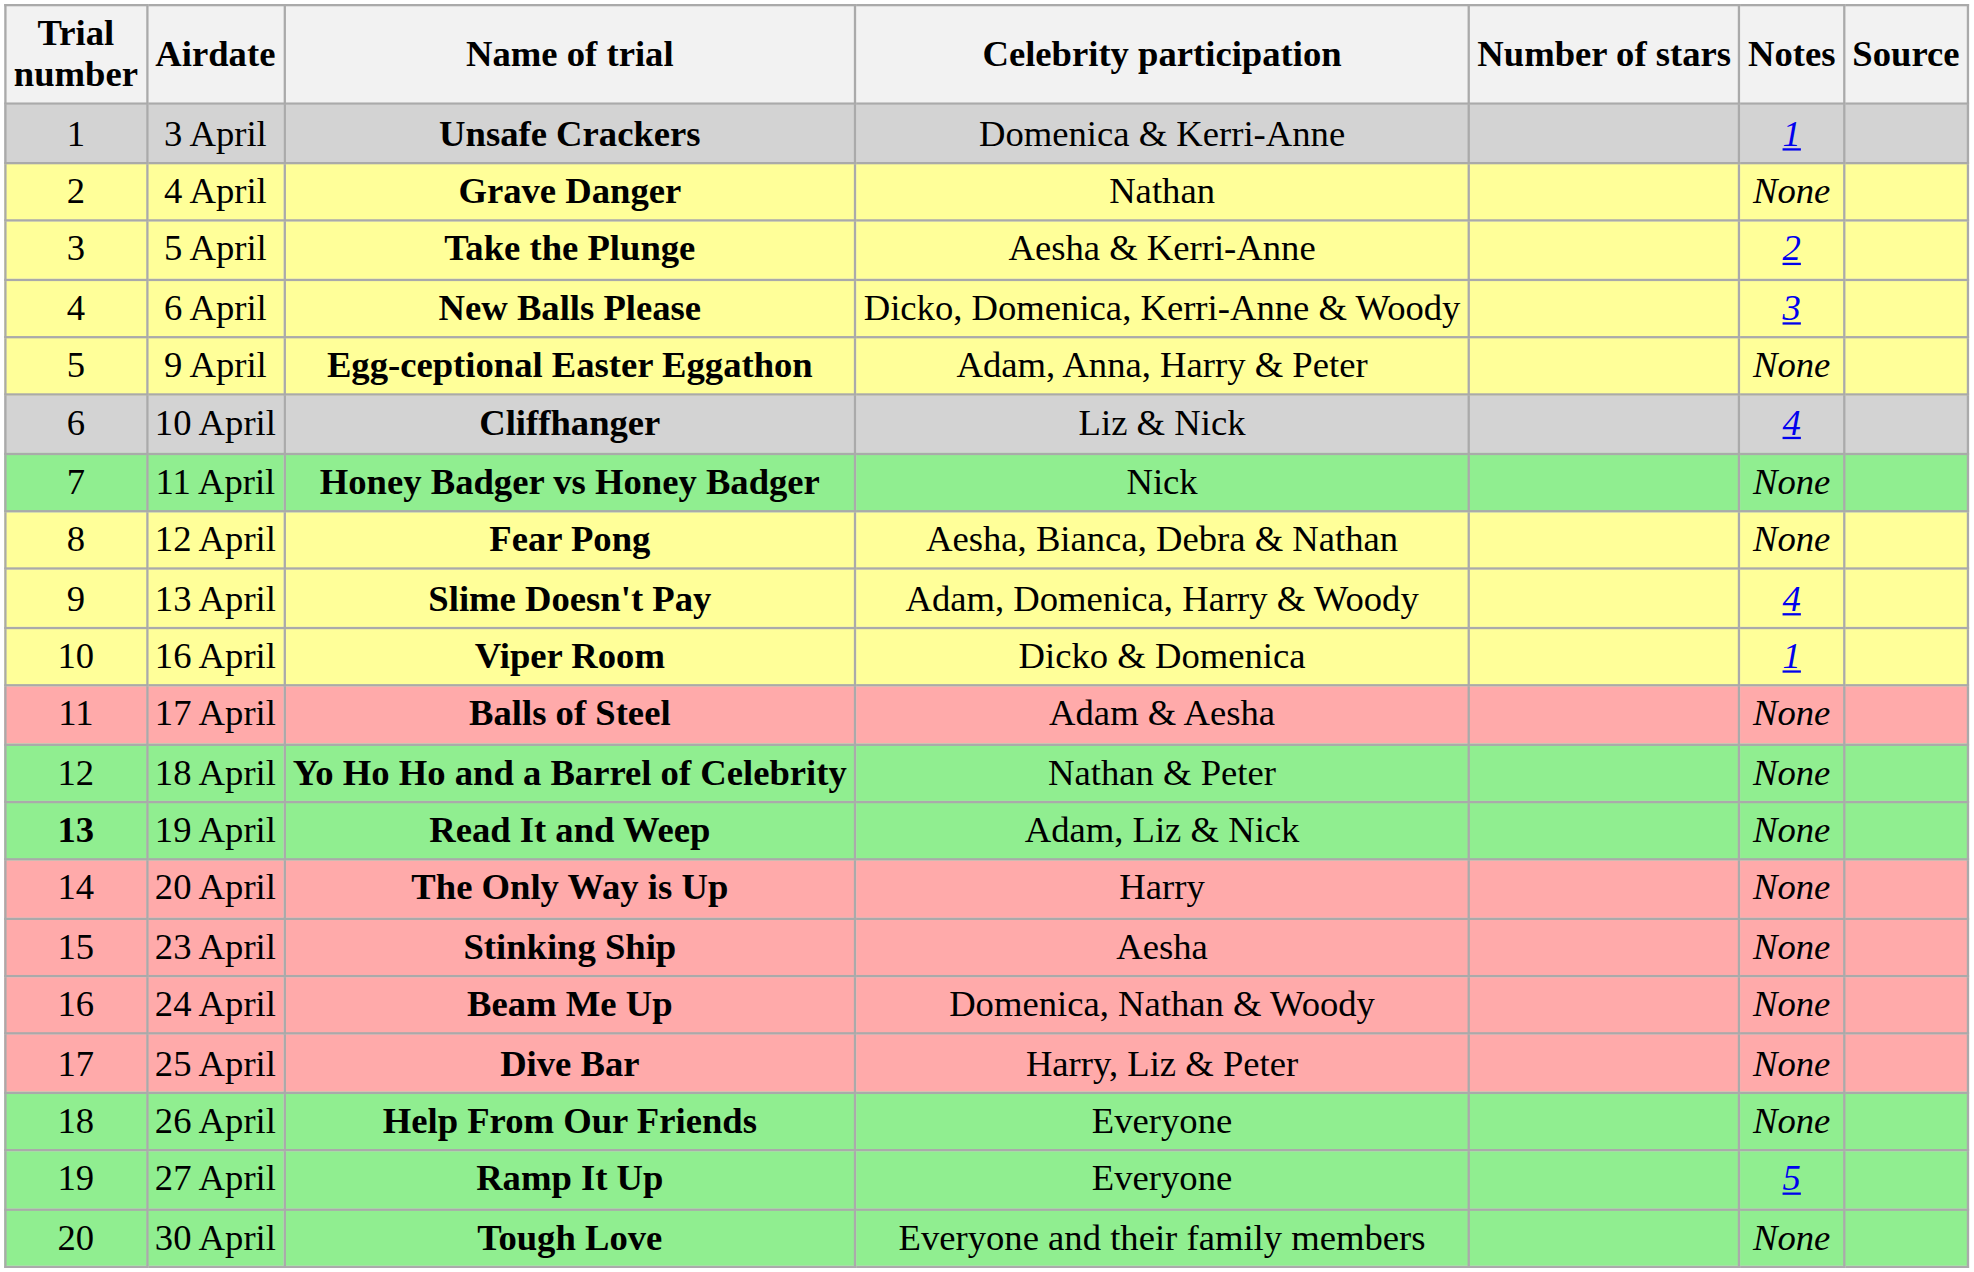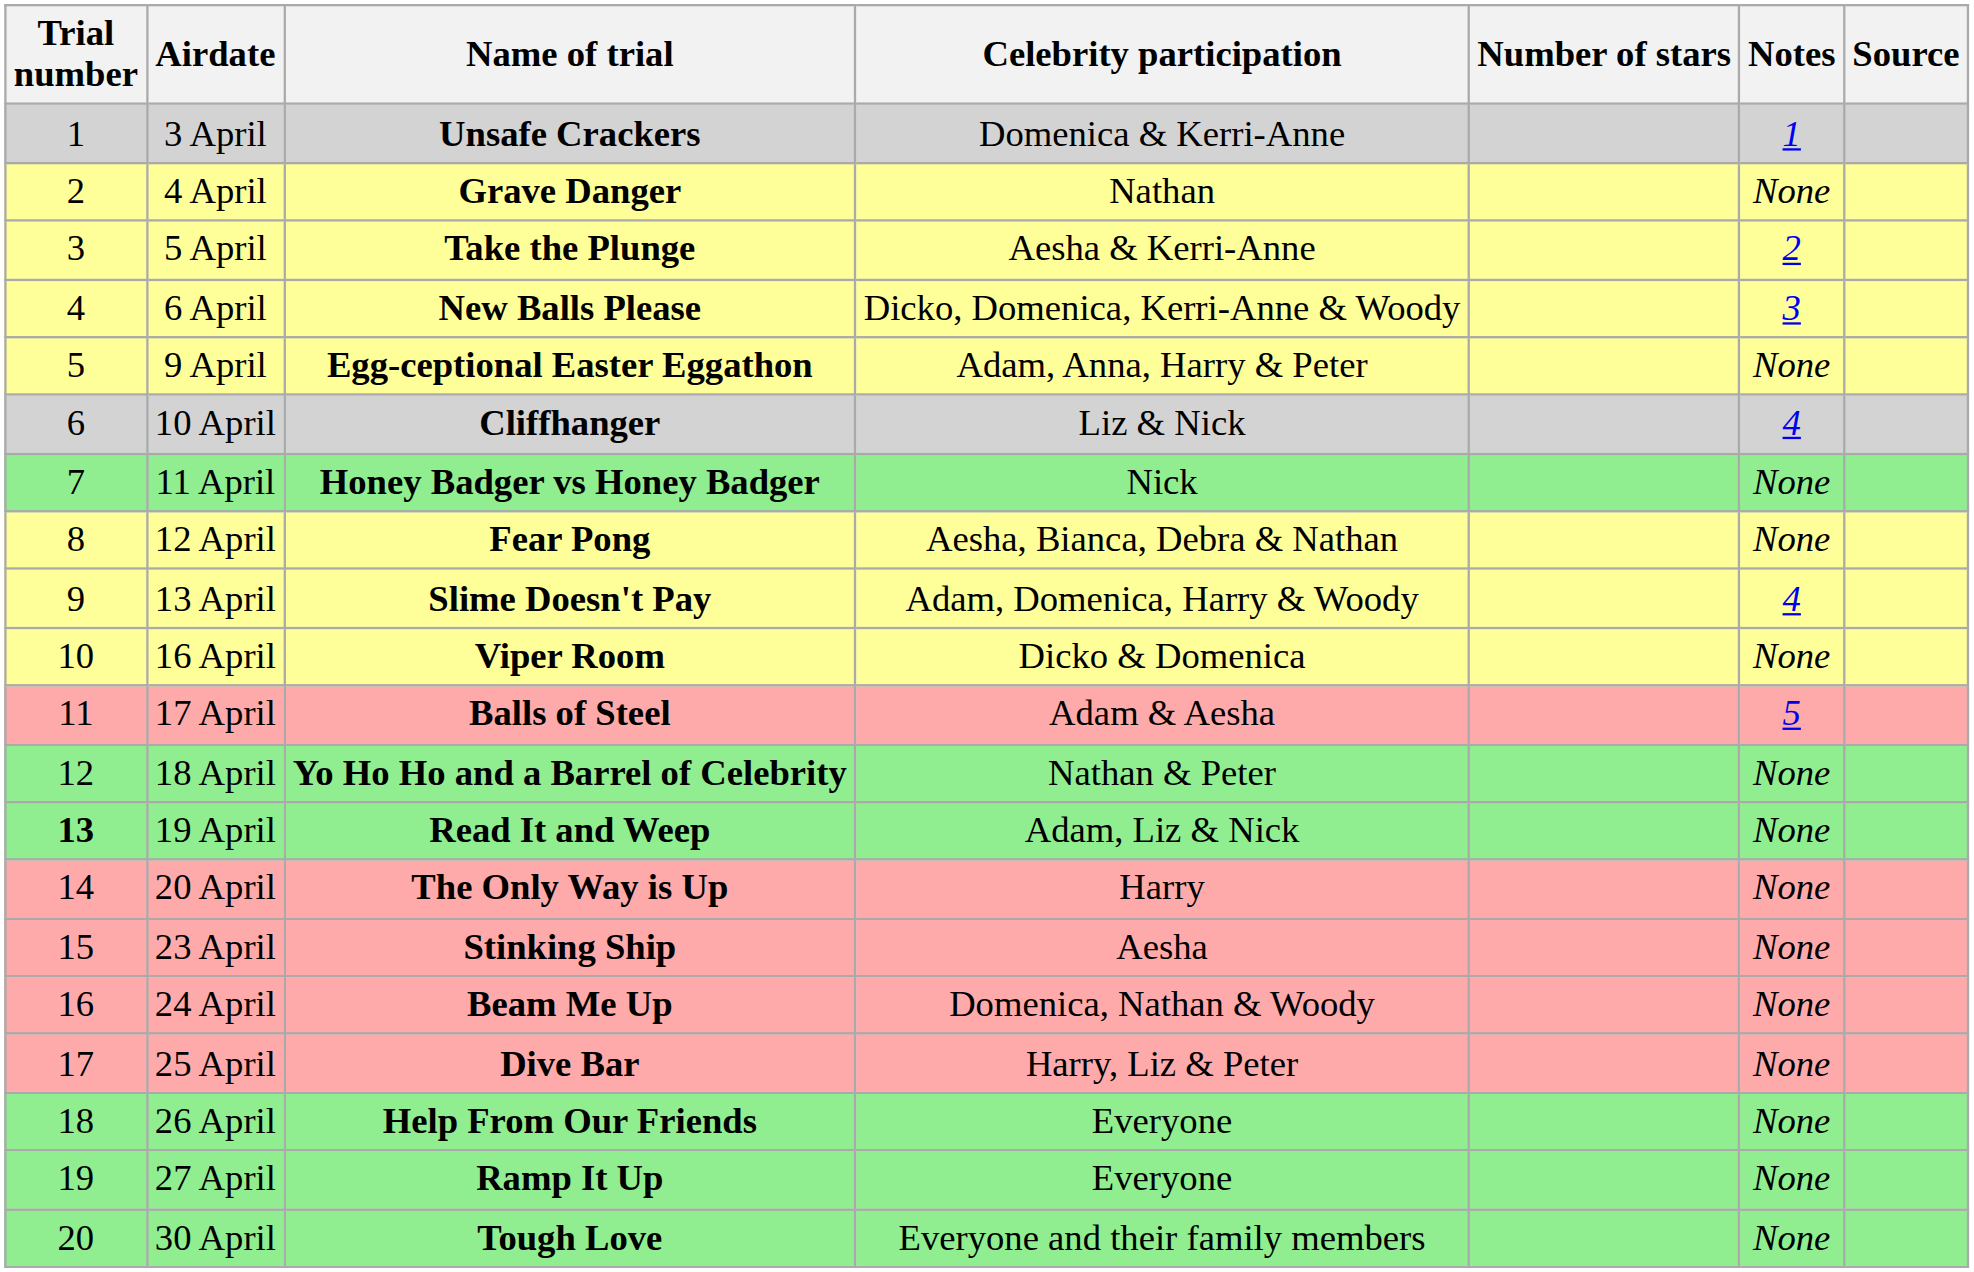16 April | Notes: 1 -> None
17 April | Notes: None -> 5
27 April | Notes: 5 -> None
